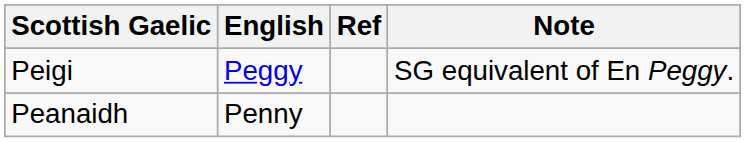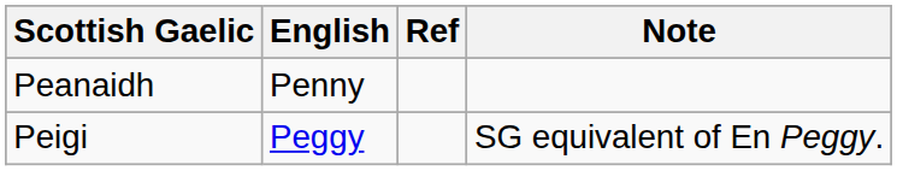rows swapped: Peanaidh <-> Peigi
